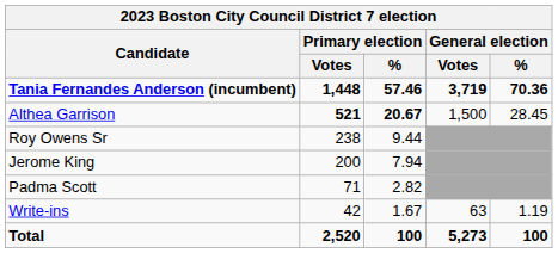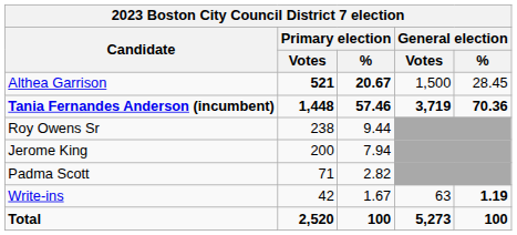rows swapped: Tania Fernandes Anderson (incumbent) <-> Althea Garrison
Write-ins | General election / %: normal -> bold
